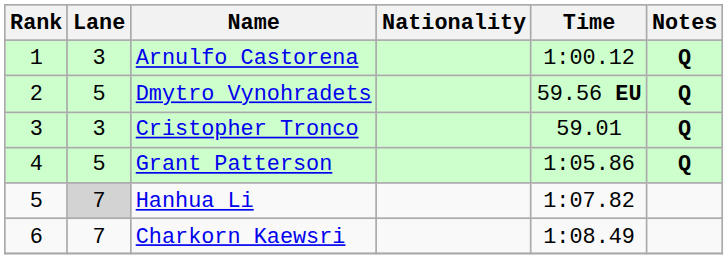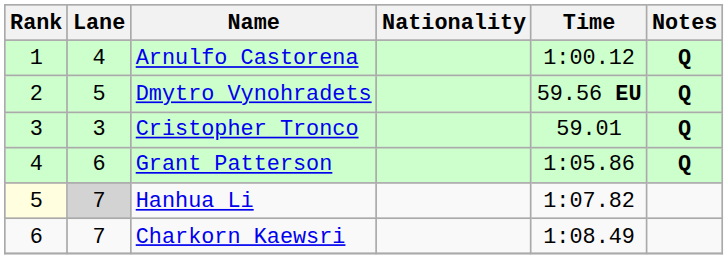Arnulfo Castorena | Lane: 3 -> 4
Grant Patterson | Lane: 5 -> 6
Hanhua Li | Rank: no background -> lightyellow background
